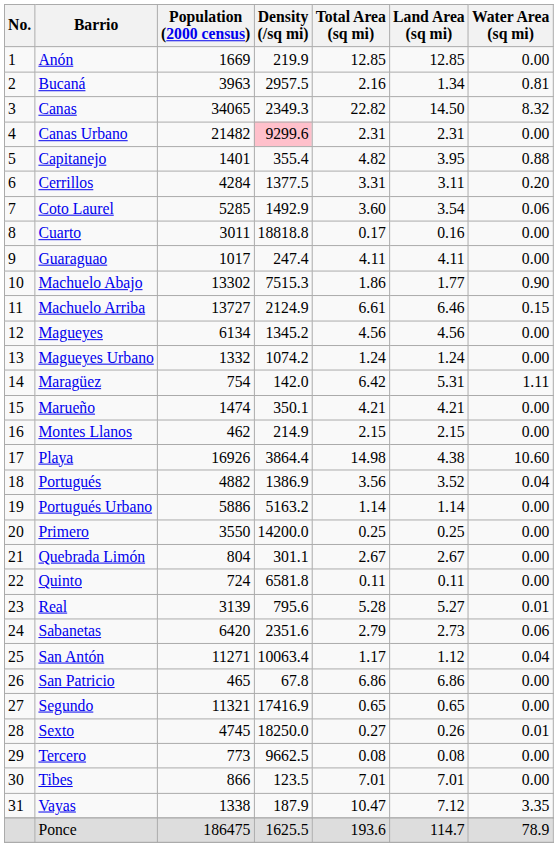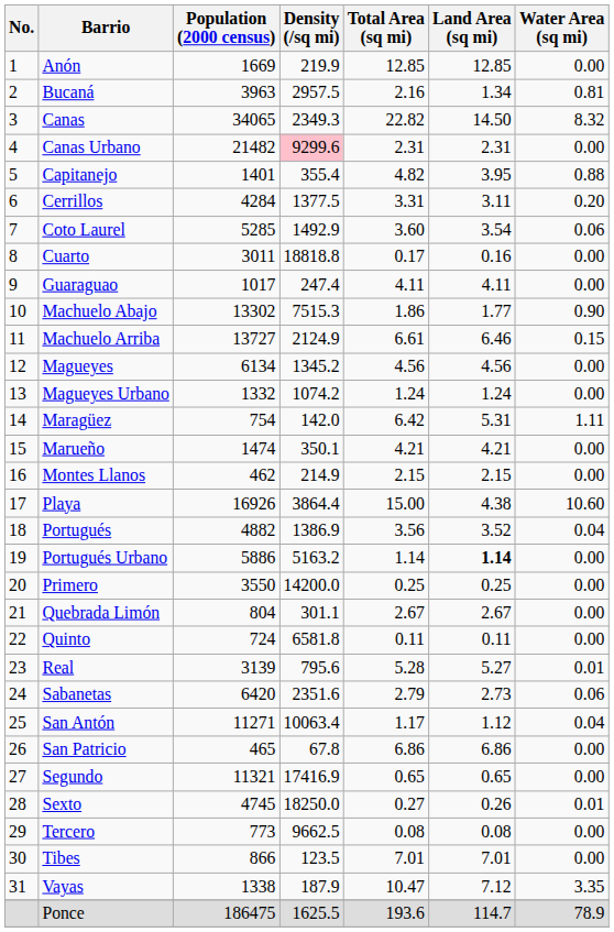Playa | Total Area (sq mi): 14.98 -> 15.00
Portugués Urbano | Land Area (sq mi): normal -> bold
